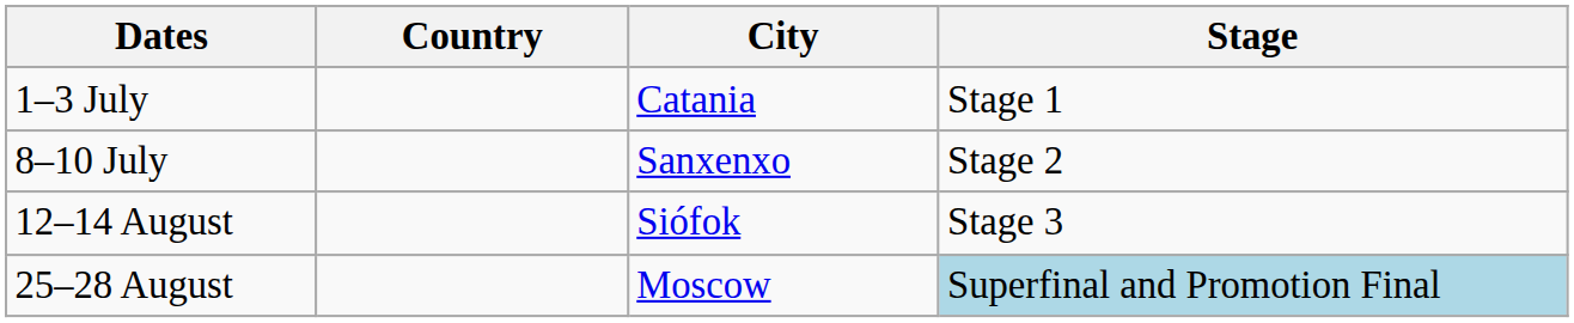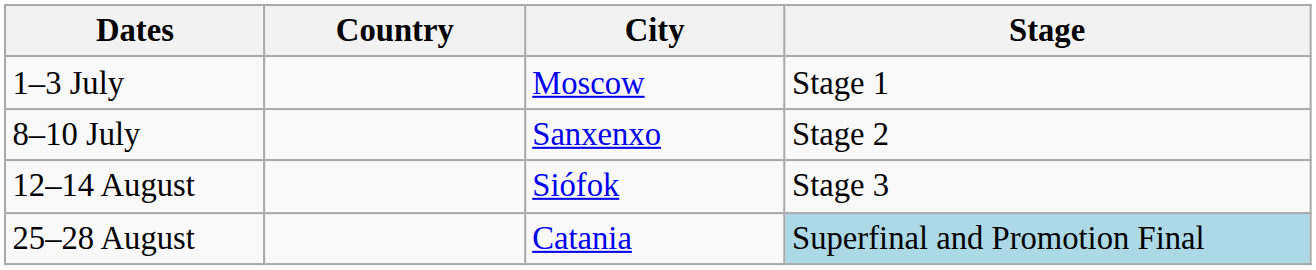1–3 July | City: Catania -> Moscow
25–28 August | City: Moscow -> Catania
